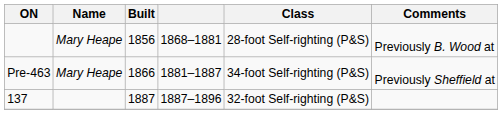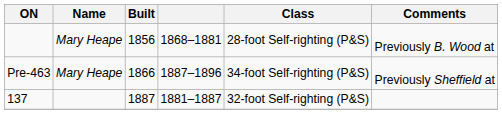Pre-463 | column 4: 1881–1887 -> 1887–1896
137 | column 4: 1887–1896 -> 1881–1887
